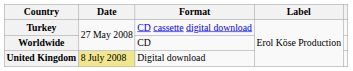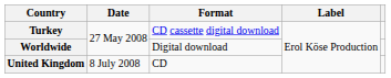Worldwide | Format: CD -> Digital download
United Kingdom | Date: khaki background -> no background
United Kingdom | Format: Digital download -> CD
